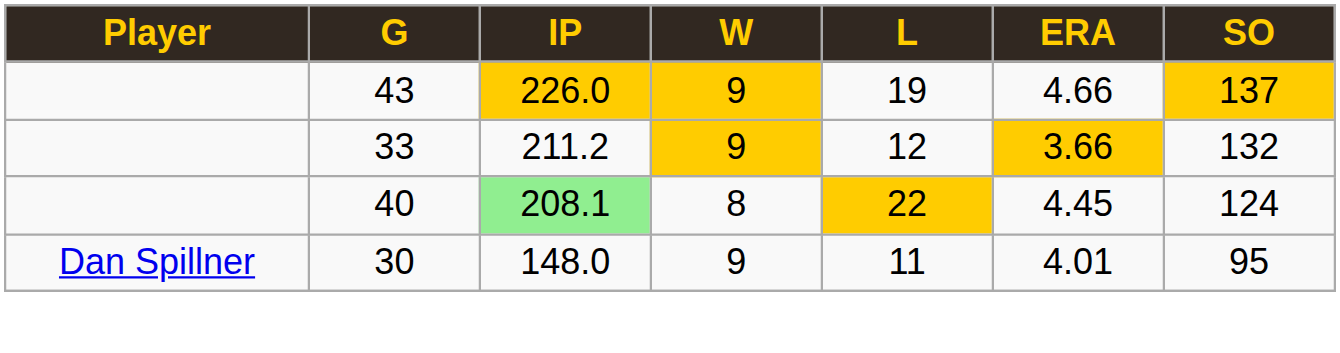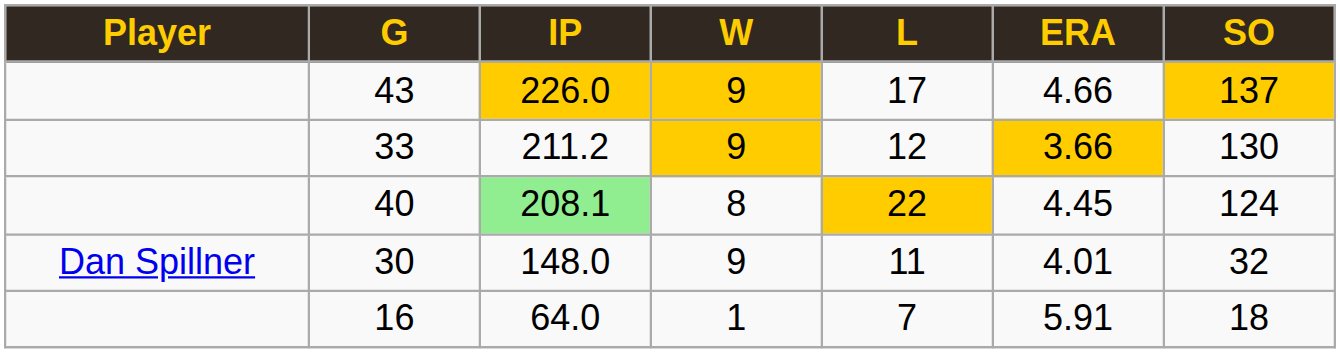43 | L: 19 -> 17
33 | SO: 132 -> 130
30 | SO: 95 -> 32
+ row: 16 | 64.0 | 1 | 7 | 5.91 | 18
